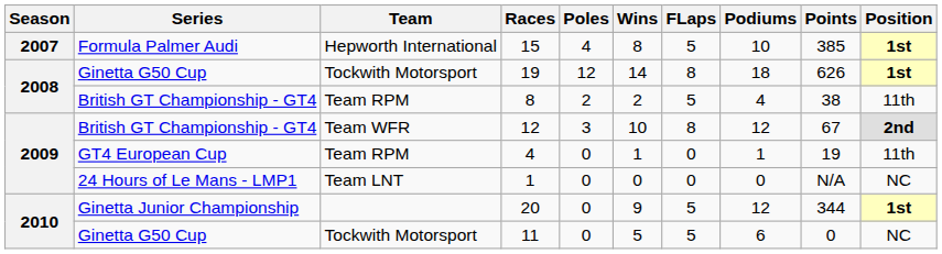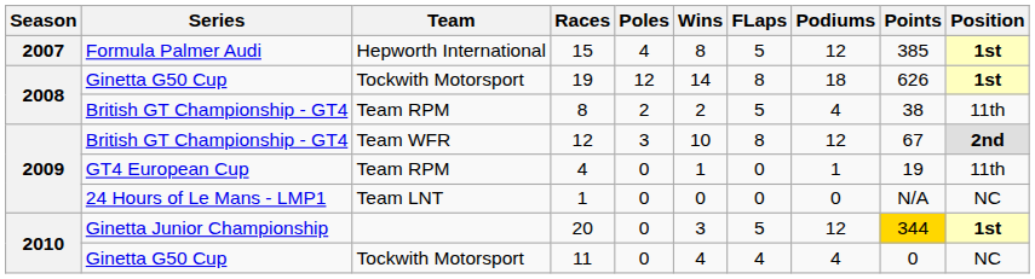15 | Podiums: 10 -> 12
20 | Wins: 9 -> 3
20 | Points: no background -> gold background
11 | Wins: 5 -> 4
11 | FLaps: 5 -> 4
11 | Podiums: 6 -> 4
